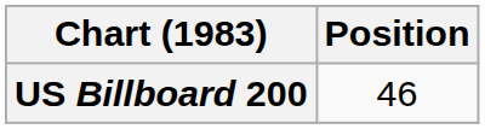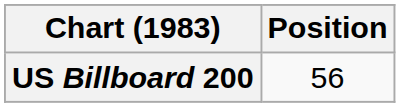US Billboard 200 | Position: 46 -> 56
